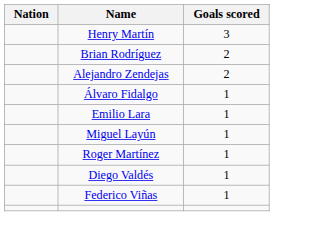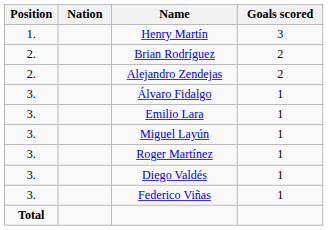+ column: Position | 1. | 2. | 2. | 3. | 3. | 3. | 3. | 3. | 3. | Total
